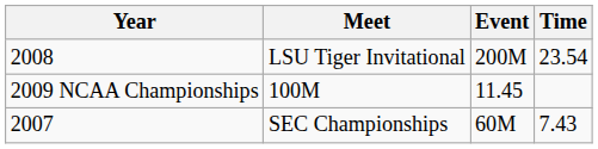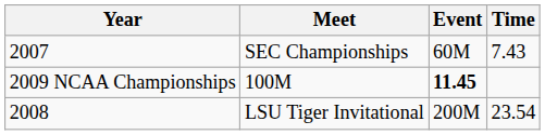rows swapped: SEC Championships <-> LSU Tiger Invitational
100M | Event: normal -> bold
